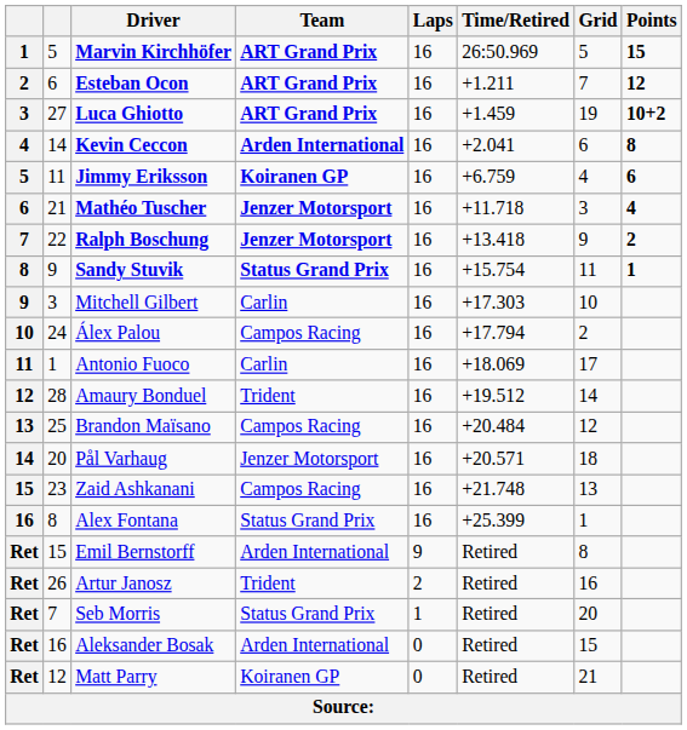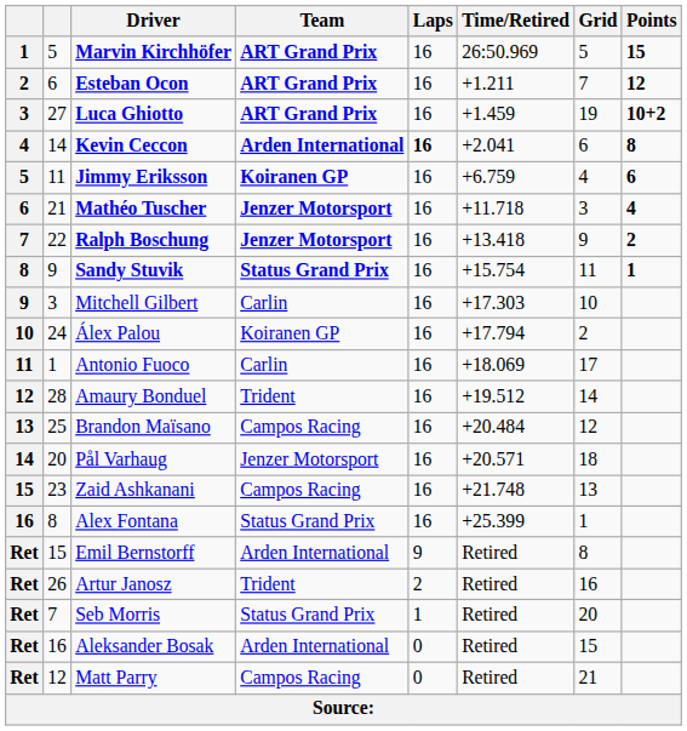Kevin Ceccon | Laps: normal -> bold
Álex Palou | Team: Campos Racing -> Koiranen GP
Matt Parry | Team: Koiranen GP -> Campos Racing
